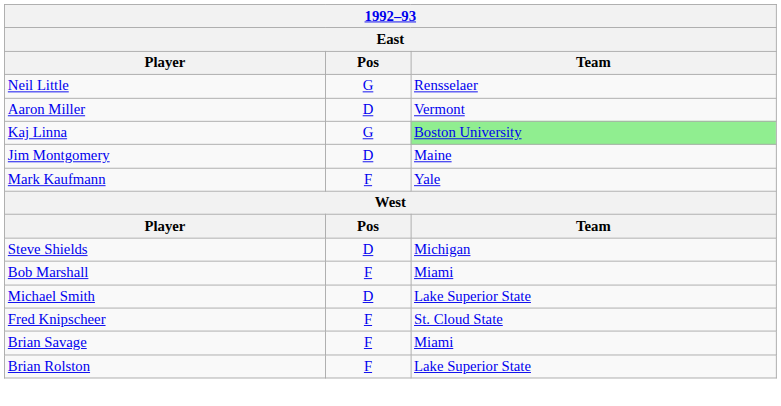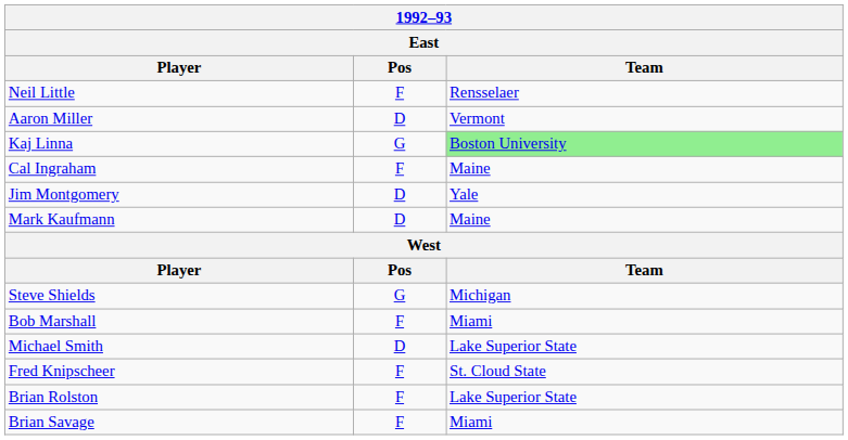Neil Little | Pos: G -> F
+ row: Cal Ingraham | F | Maine
Jim Montgomery | Team: Maine -> Yale
Mark Kaufmann | Pos: F -> D
Mark Kaufmann | Team: Yale -> Maine
Steve Shields | Pos: D -> G
rows swapped: Brian Savage <-> Brian Rolston
